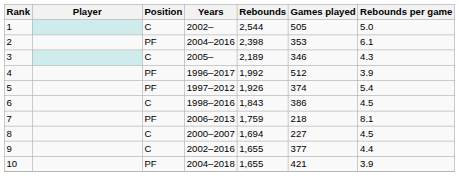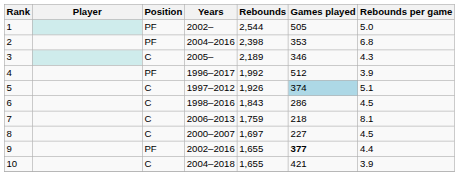1 | Position: C -> PF
2 | Rebounds per game: 6.1 -> 6.8
5 | Position: PF -> C
5 | Games played: no background -> lightblue background
5 | Rebounds per game: 5.4 -> 5.1
6 | Games played: 386 -> 286
7 | Position: PF -> C
8 | Rebounds: 1,694 -> 1,697
9 | Position: C -> PF
9 | Games played: normal -> bold
10 | Position: PF -> C
